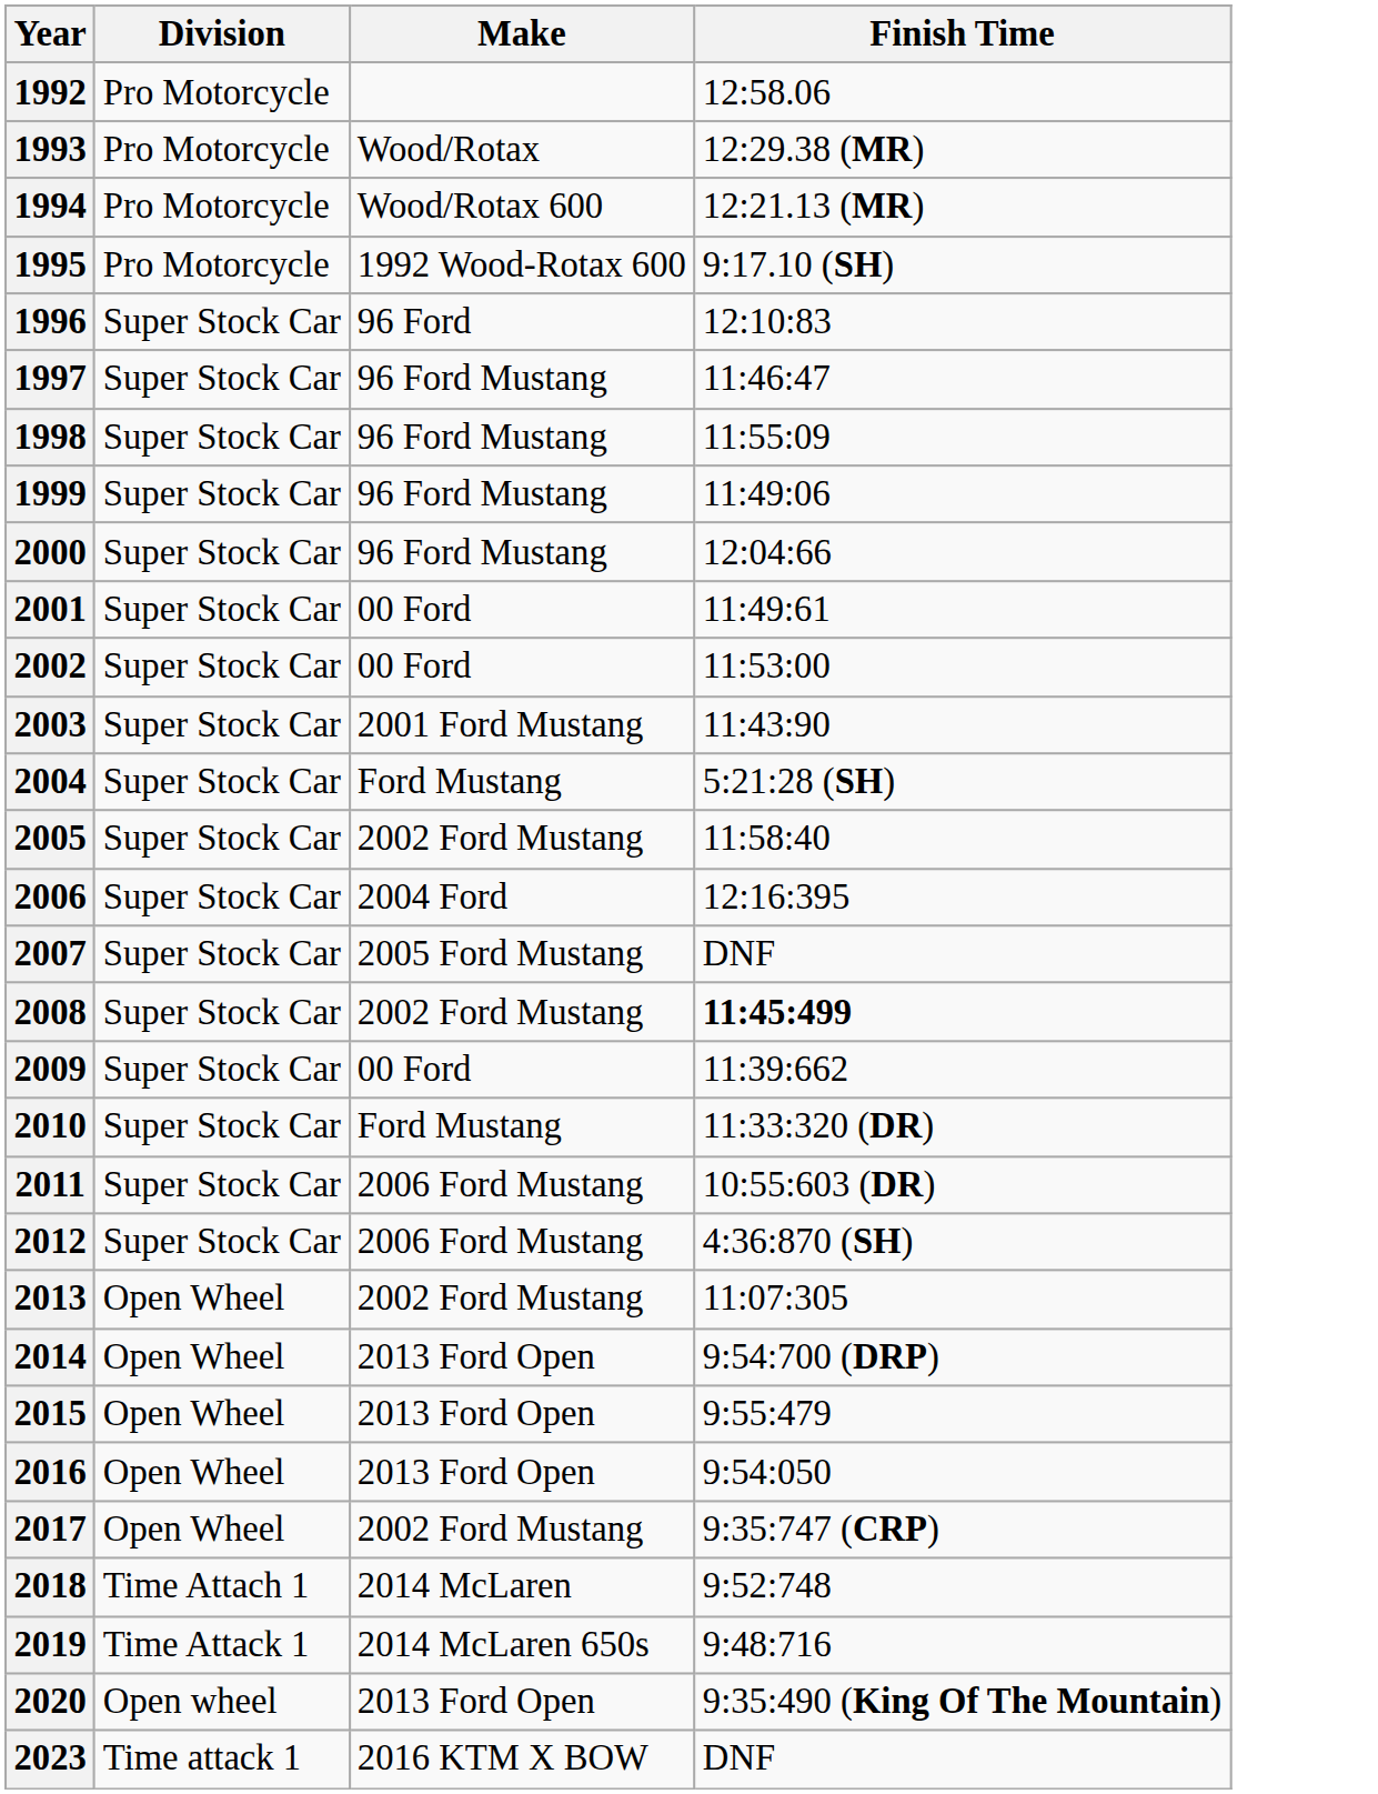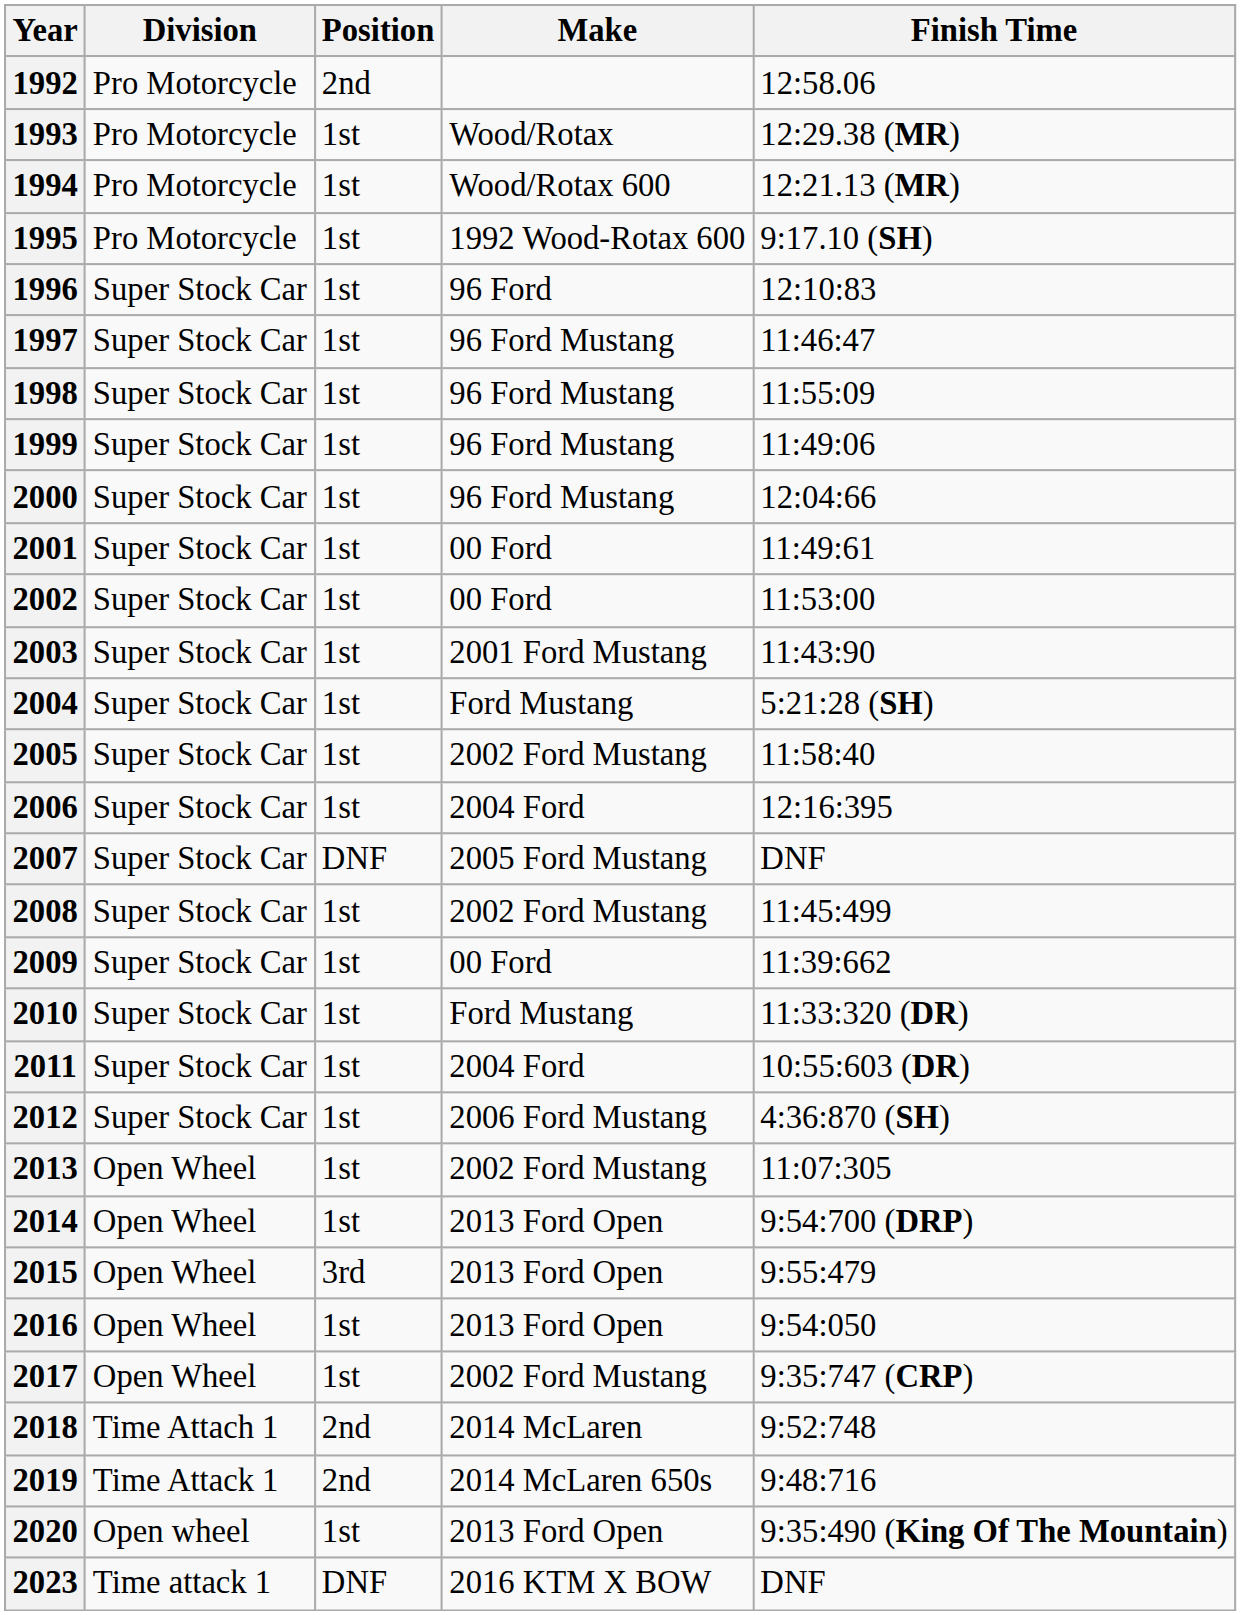+ column: Position | 2nd | 1st | 1st | 1st | 1st | 1st | 1st | 1st | 1st | 1st | 1st | 1st | 1st | 1st | 1st | DNF | 1st | 1st | 1st | 1st | 1st | 1st | 1st | 3rd | 1st | 1st | 2nd | 2nd | 1st | DNF
2008 | Finish Time: bold -> normal
2011 | Make: 2006 Ford Mustang -> 2004 Ford
